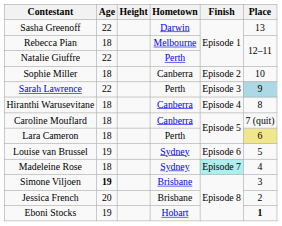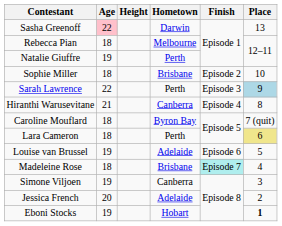Sasha Greenoff | Age: no background -> pink background
Natalie Giuffre | Age: 22 -> 19
Sophie Miller | Hometown: Canberra -> Brisbane
Hiranthi Warusevitane | Age: 18 -> 21
Caroline Mouflard | Hometown: Canberra -> Byron Bay
Louise van Brussel | Hometown: Sydney -> Adelaide
Madeleine Rose | Hometown: Sydney -> Brisbane
Simone Viljoen | Age: bold -> normal
Simone Viljoen | Hometown: Brisbane -> Canberra
Jessica French | Hometown: Brisbane -> Adelaide
